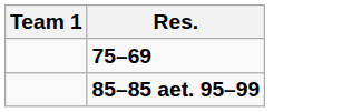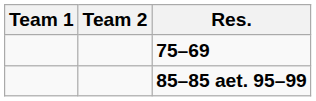+ column: Team 2
